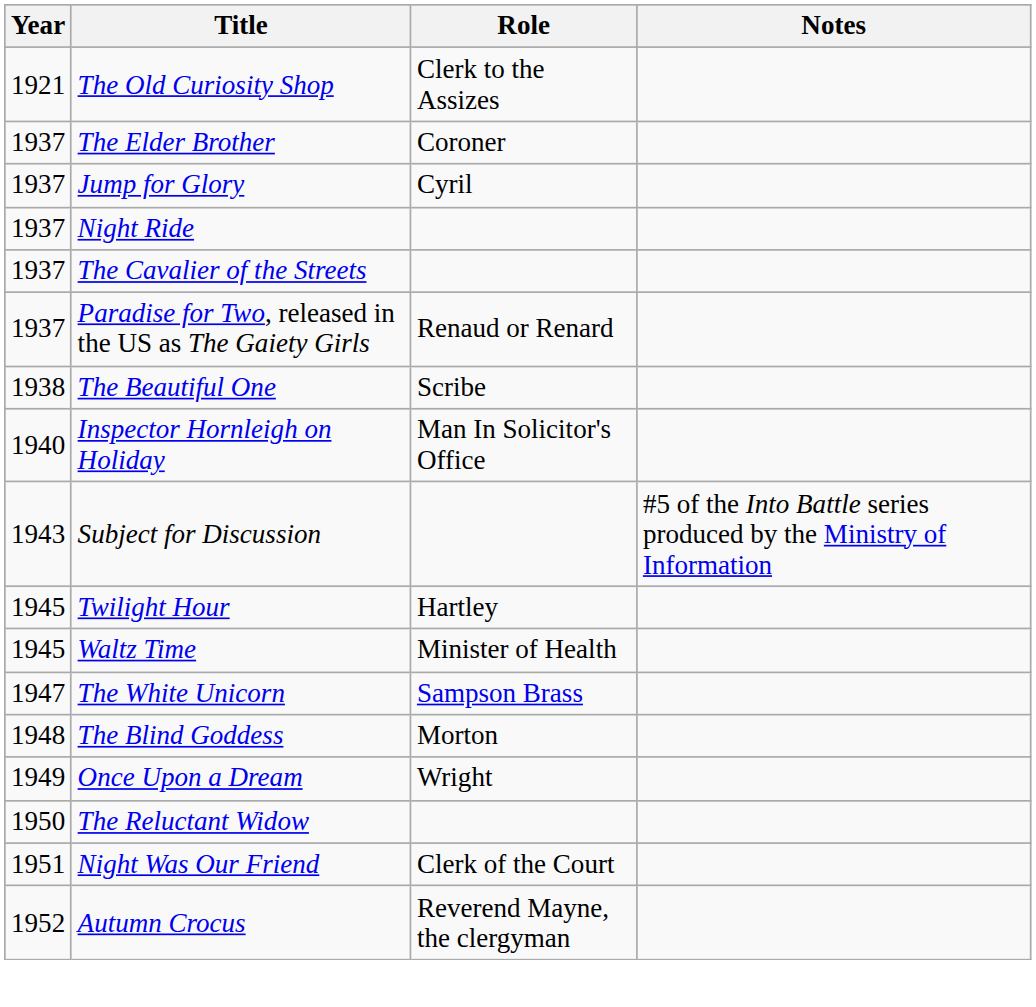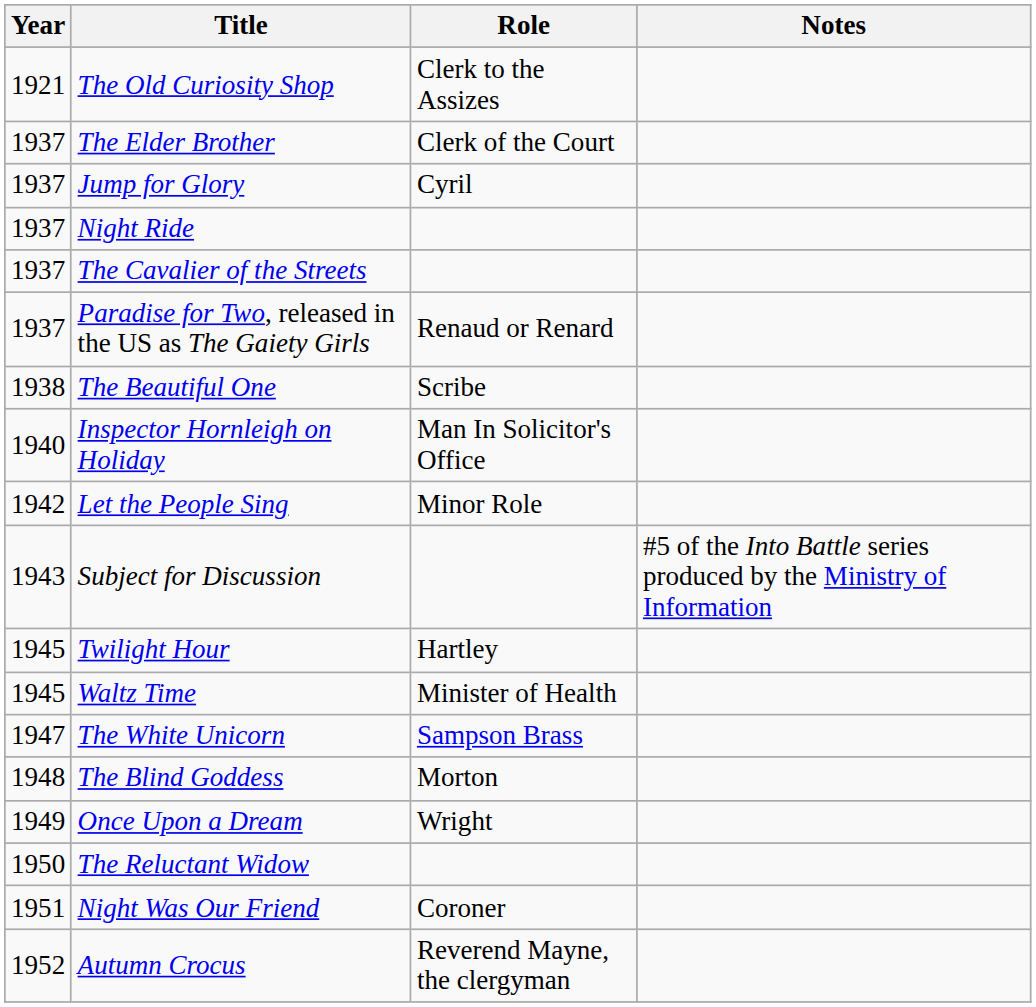The Elder Brother | Role: Coroner -> Clerk of the Court
+ row: 1942 | Let the People Sing | Minor Role
Night Was Our Friend | Role: Clerk of the Court -> Coroner
